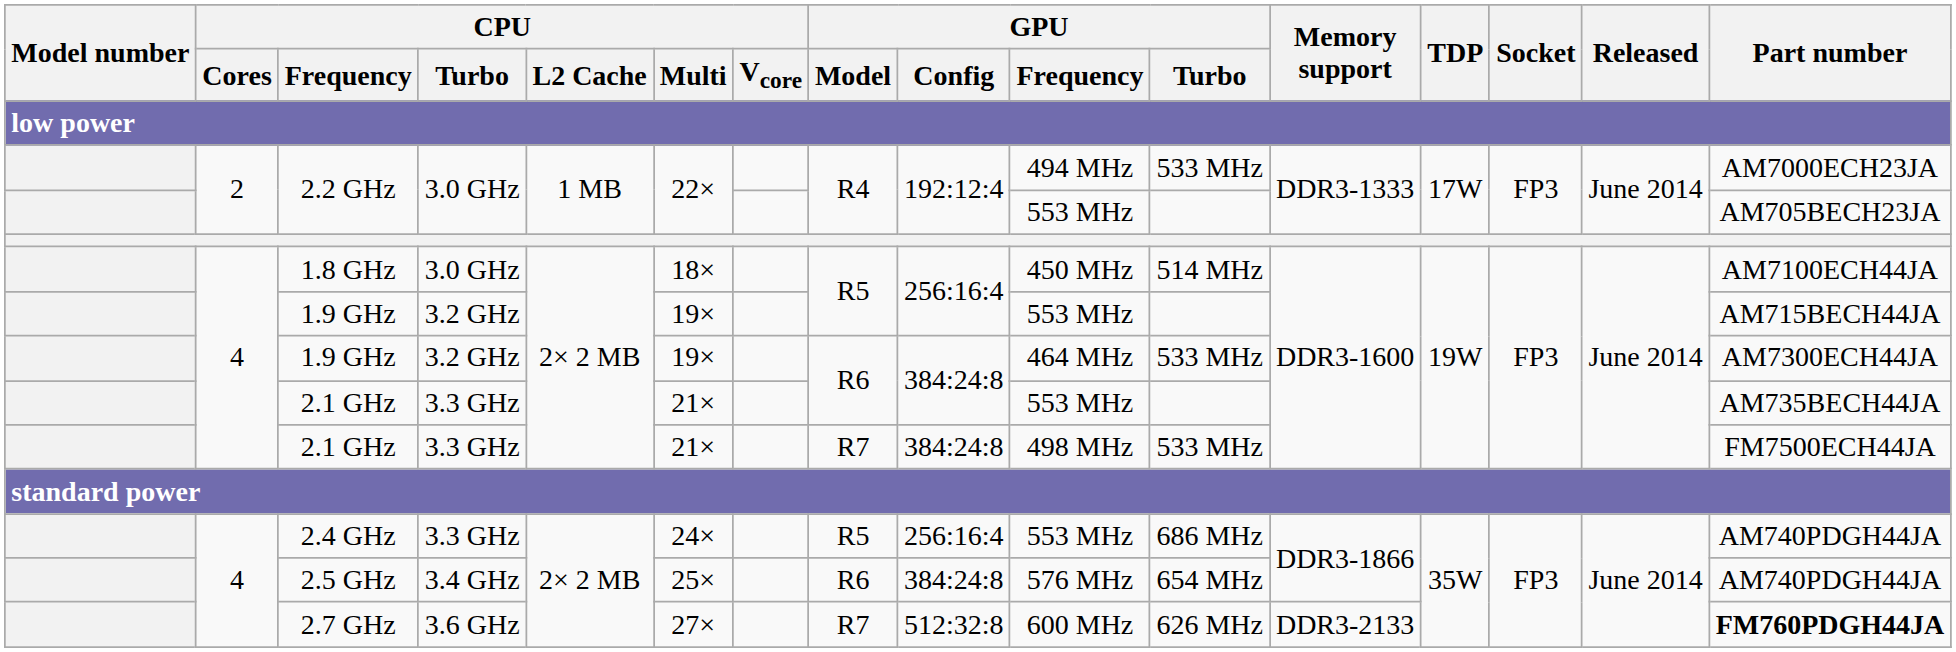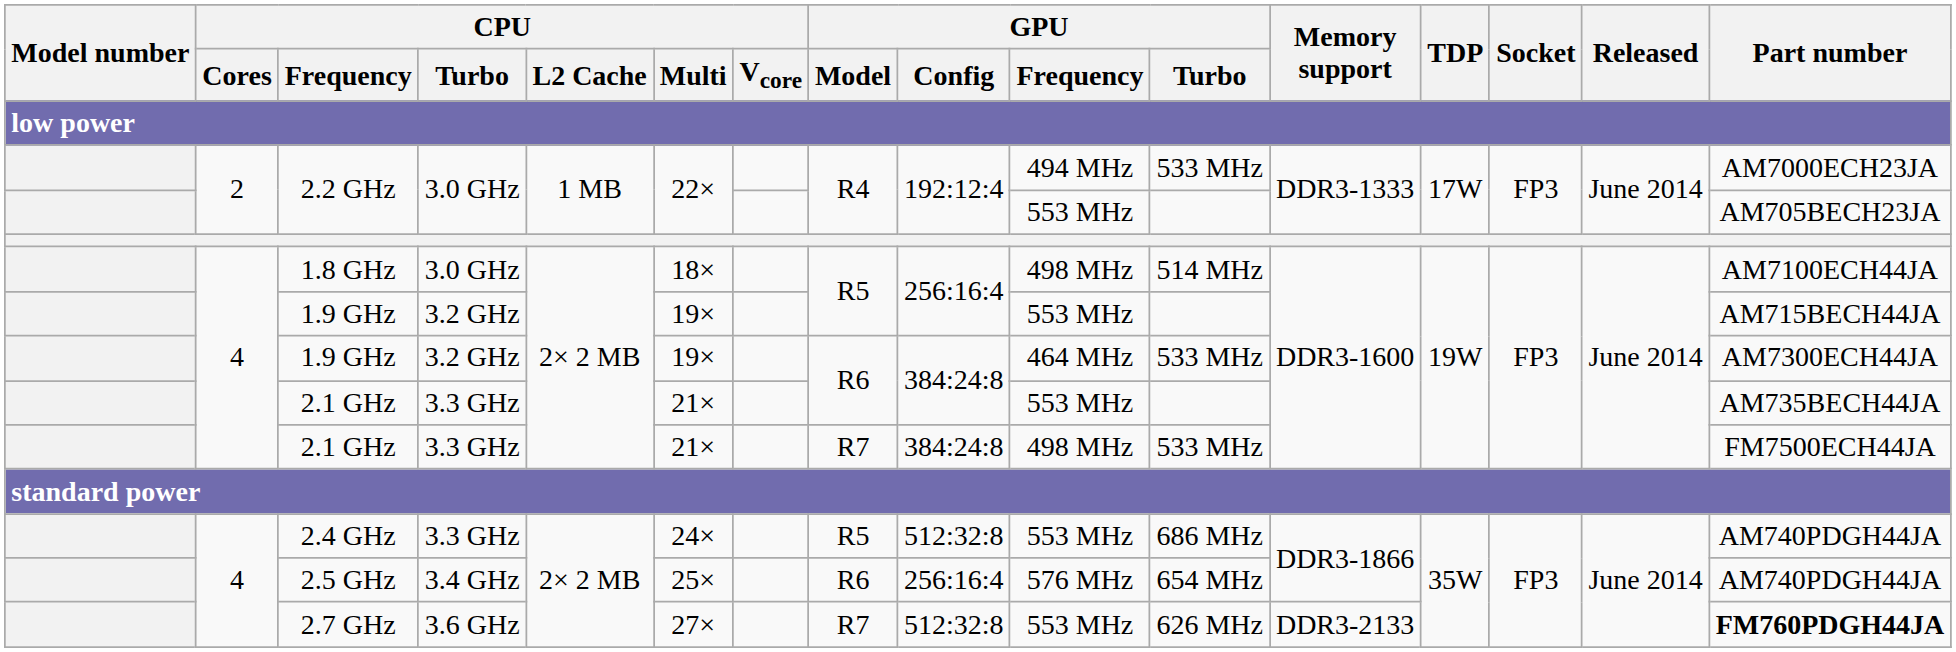1.8 GHz | GPU / Frequency: 450 MHz -> 498 MHz
2.4 GHz | GPU / Config: 256:16:4 -> 512:32:8
2.5 GHz | GPU / Config: 384:24:8 -> 256:16:4
2.7 GHz | GPU / Frequency: 600 MHz -> 553 MHz
